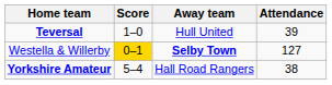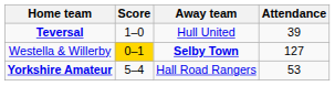Yorkshire Amateur | Attendance: 38 -> 53
